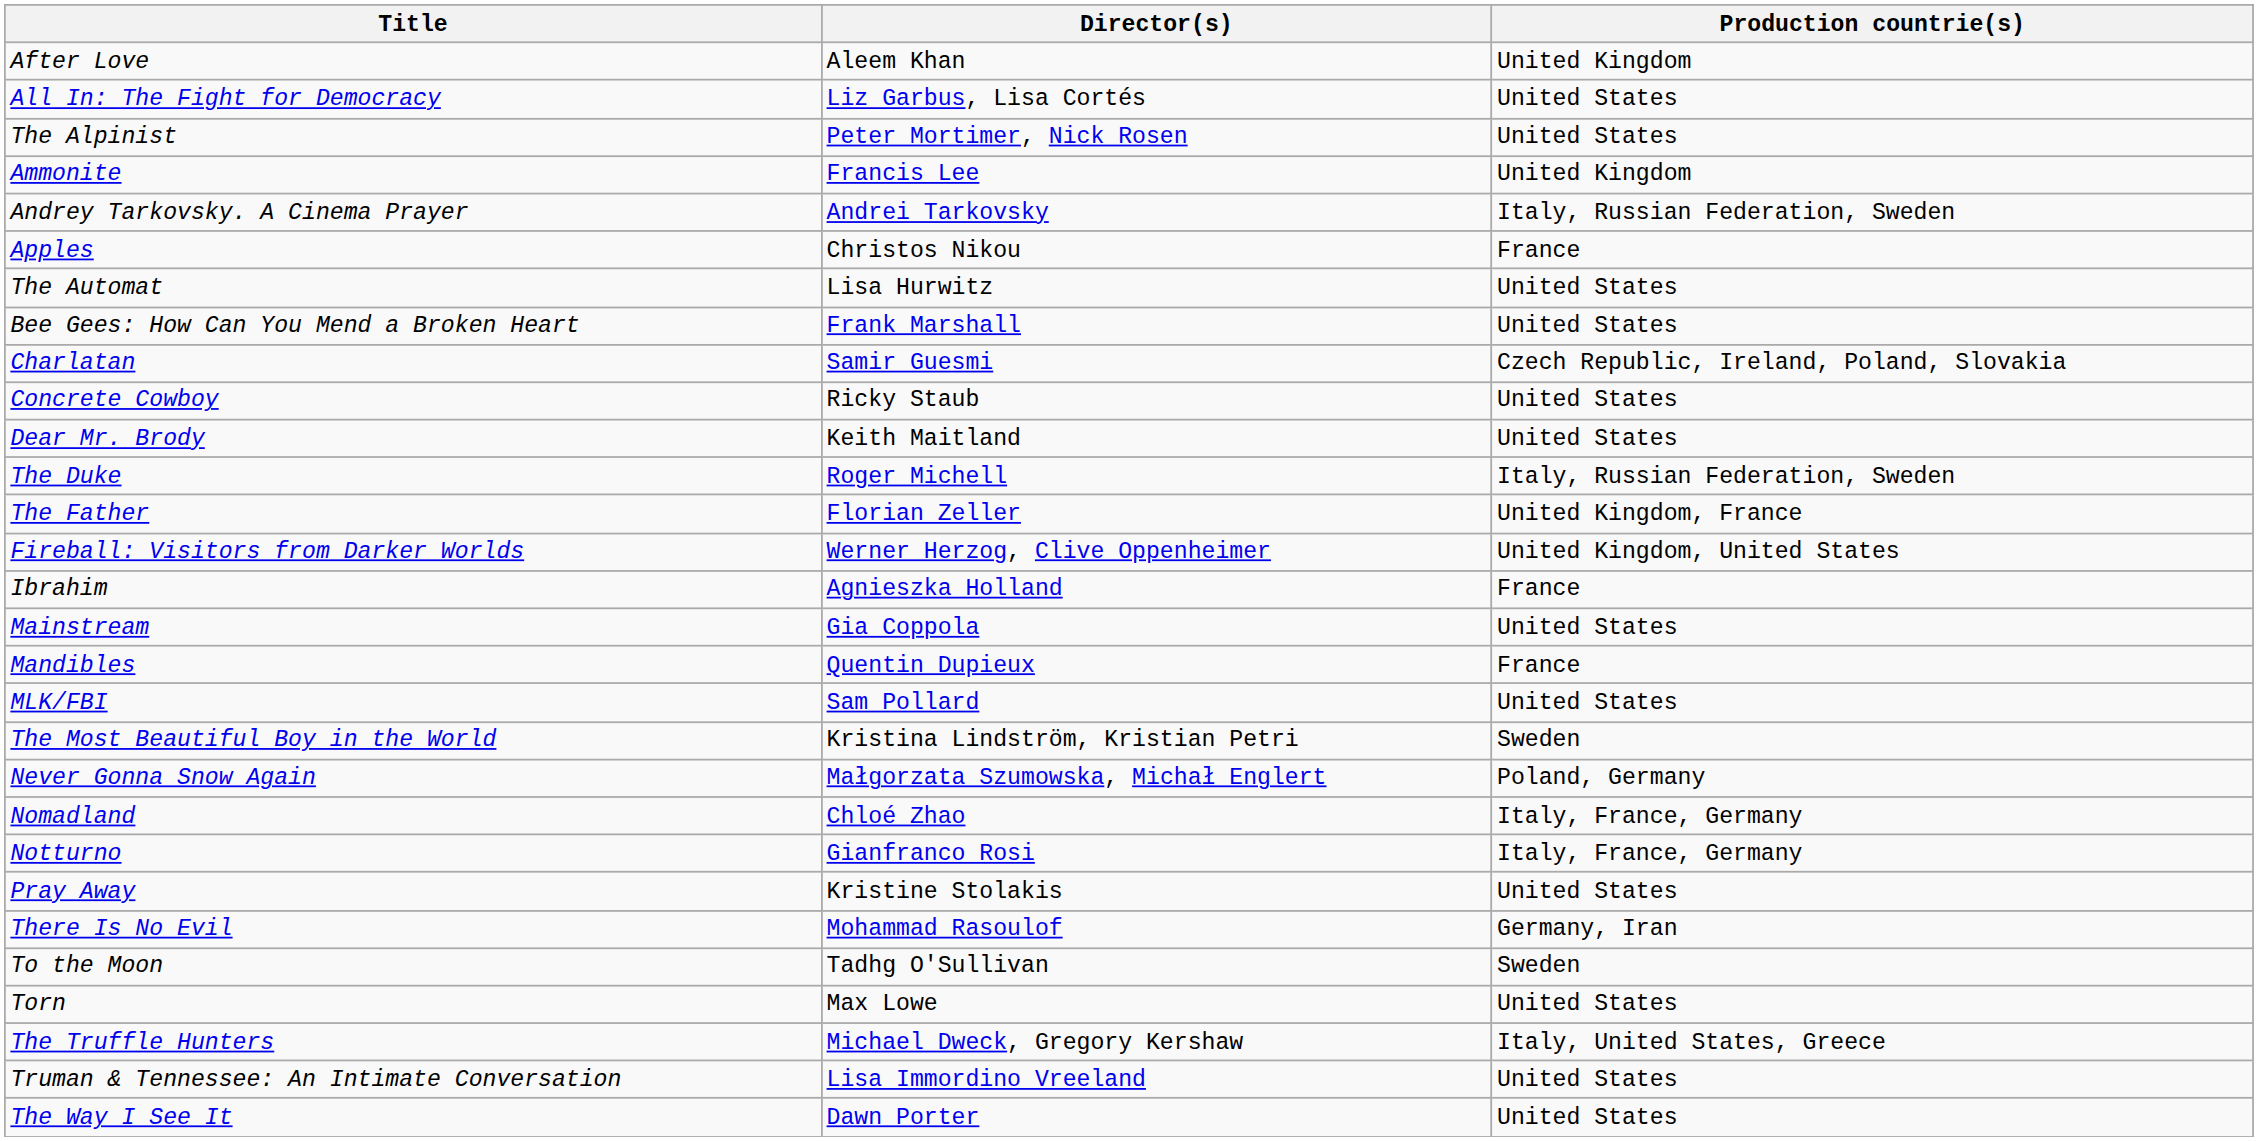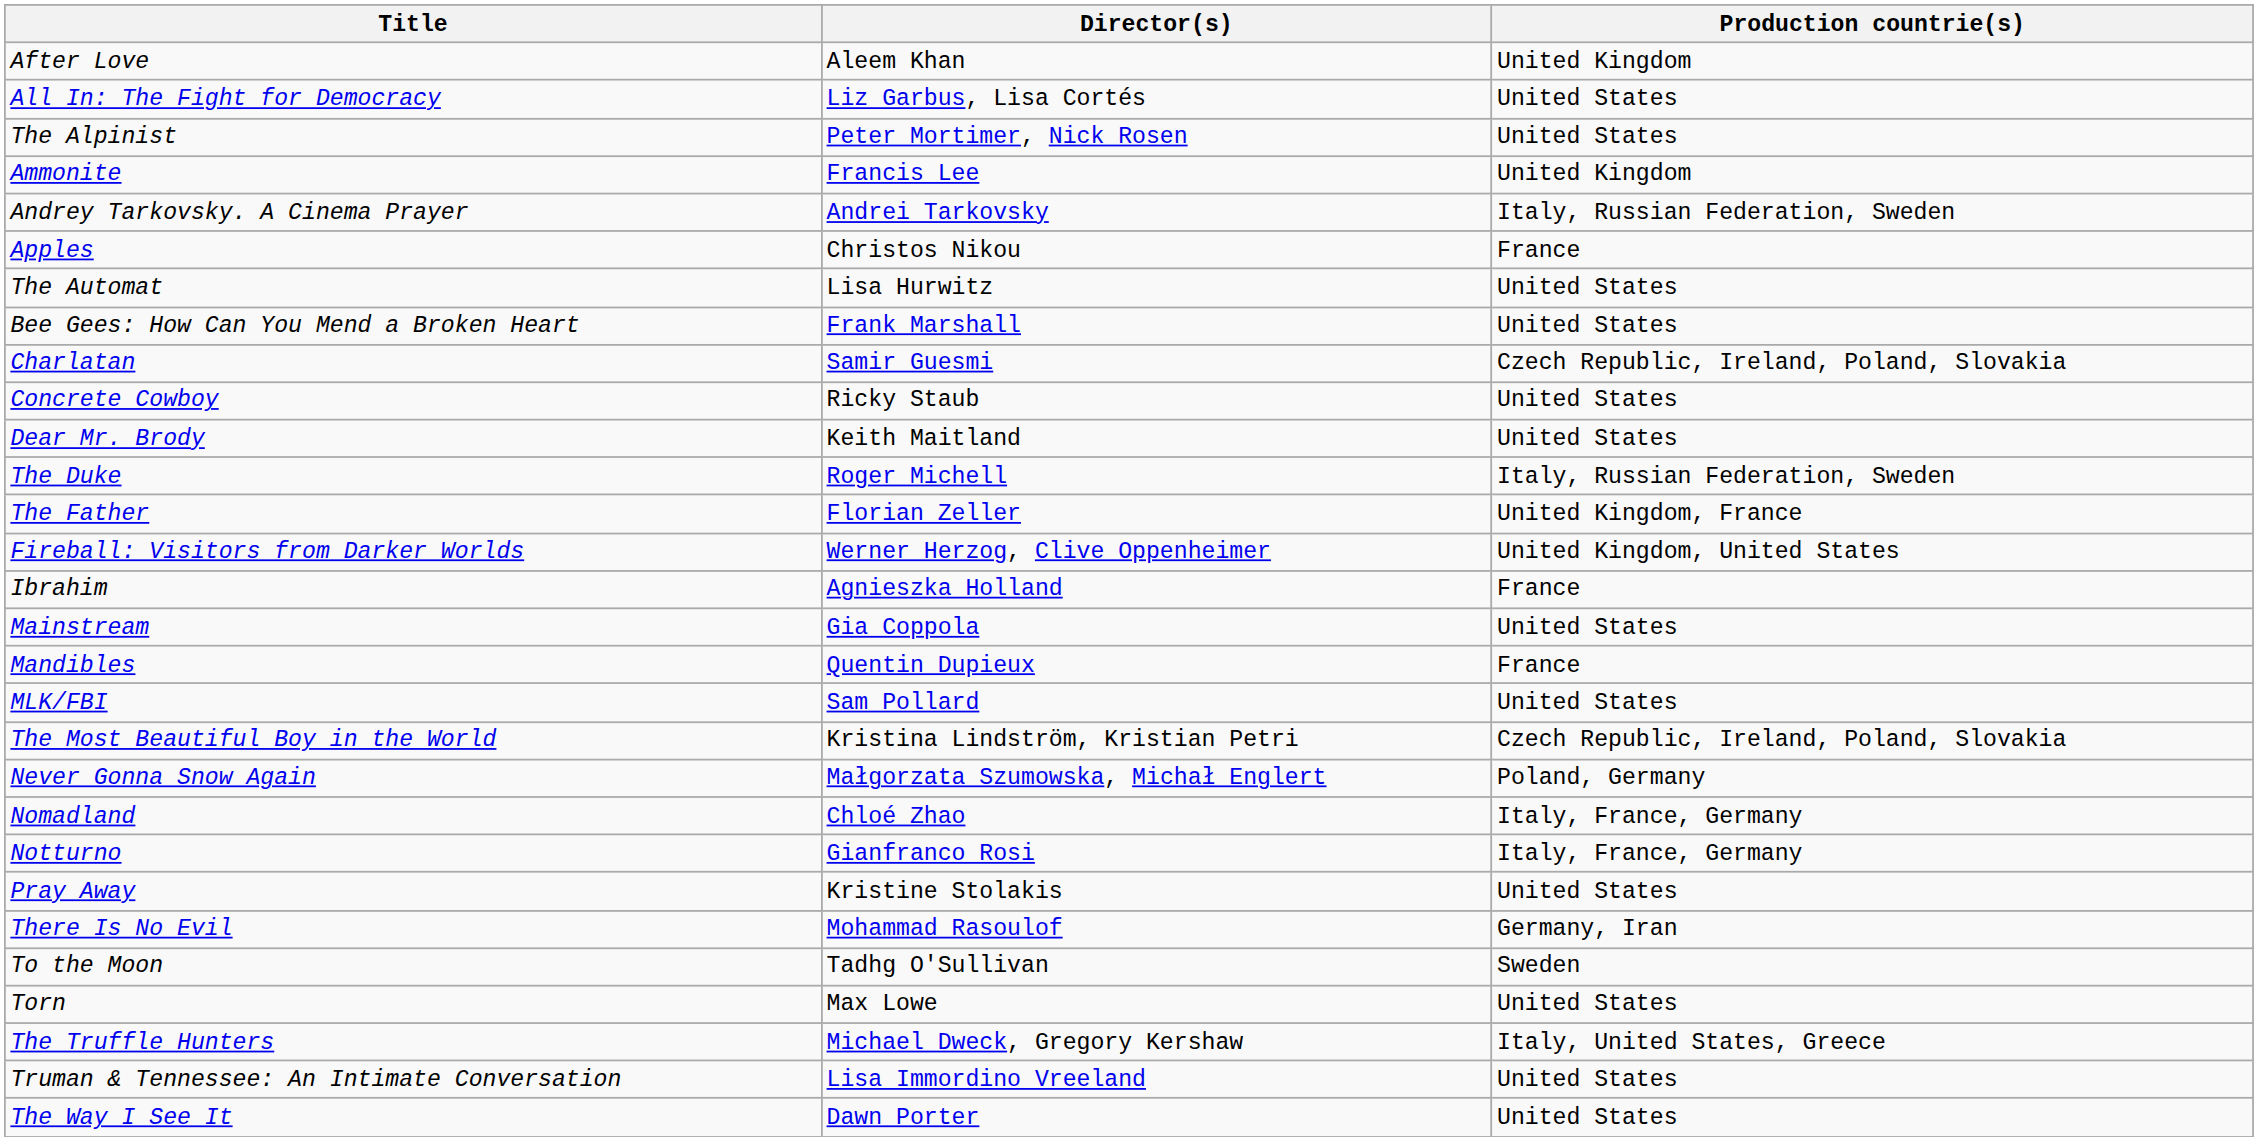The Most Beautiful Boy in the World | Production countrie(s): Sweden -> Czech Republic, Ireland, Poland, Slovakia
